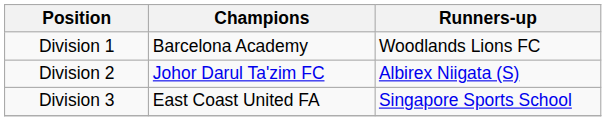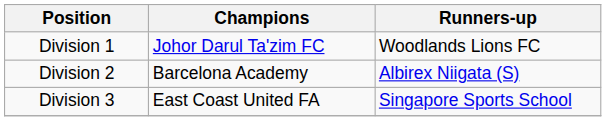Division 1 | Champions: Barcelona Academy -> Johor Darul Ta'zim FC
Division 2 | Champions: Johor Darul Ta'zim FC -> Barcelona Academy
